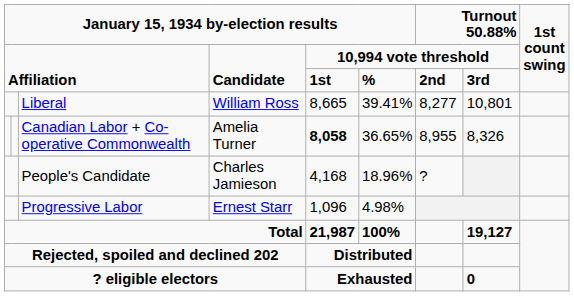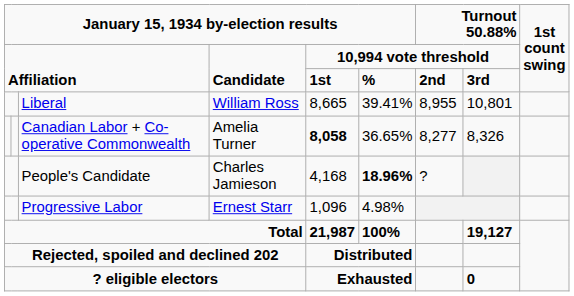Liberal | column 7: 8,277 -> 8,955
Canadian Labor + Co-operative Commonwealth | column 7: 8,955 -> 8,277
People's Candidate | column 6: normal -> bold
